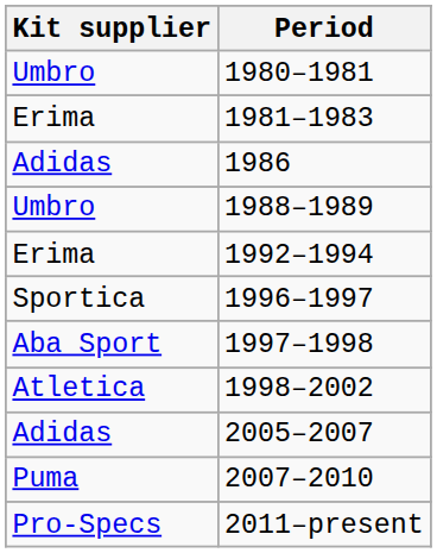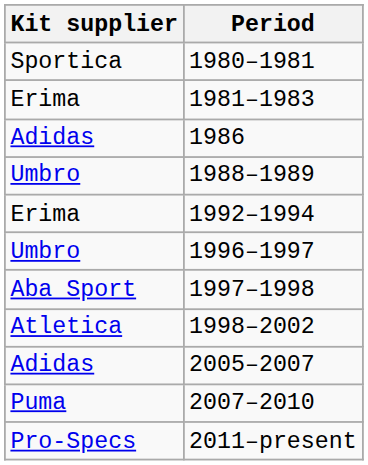1980–1981 | Kit supplier: Umbro -> Sportica
1996–1997 | Kit supplier: Sportica -> Umbro
